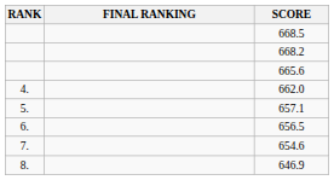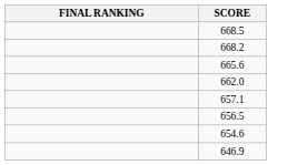- column: RANK | 4. | 5. | 6. | 7. | 8.
